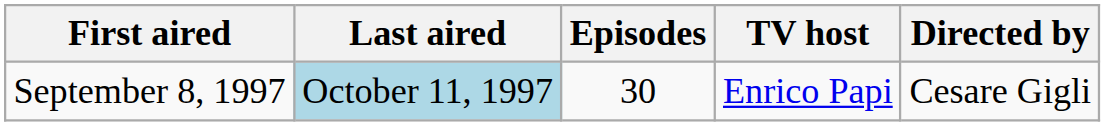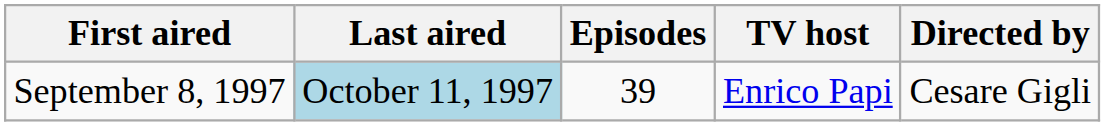September 8, 1997 | Episodes: 30 -> 39
